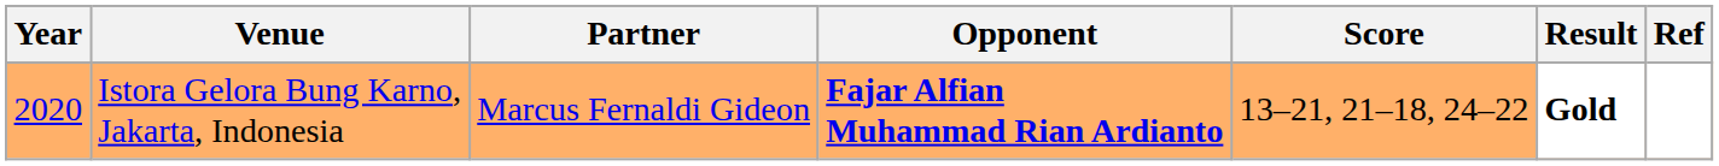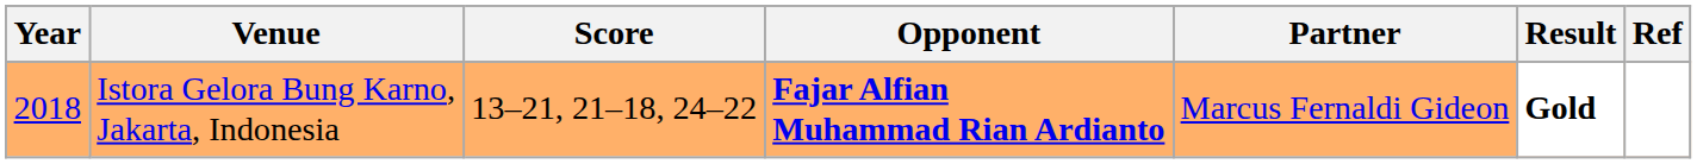columns swapped: Partner <-> Score
Istora Gelora Bung Karno, Jakarta, Indonesia | Year: 2020 -> 2018
